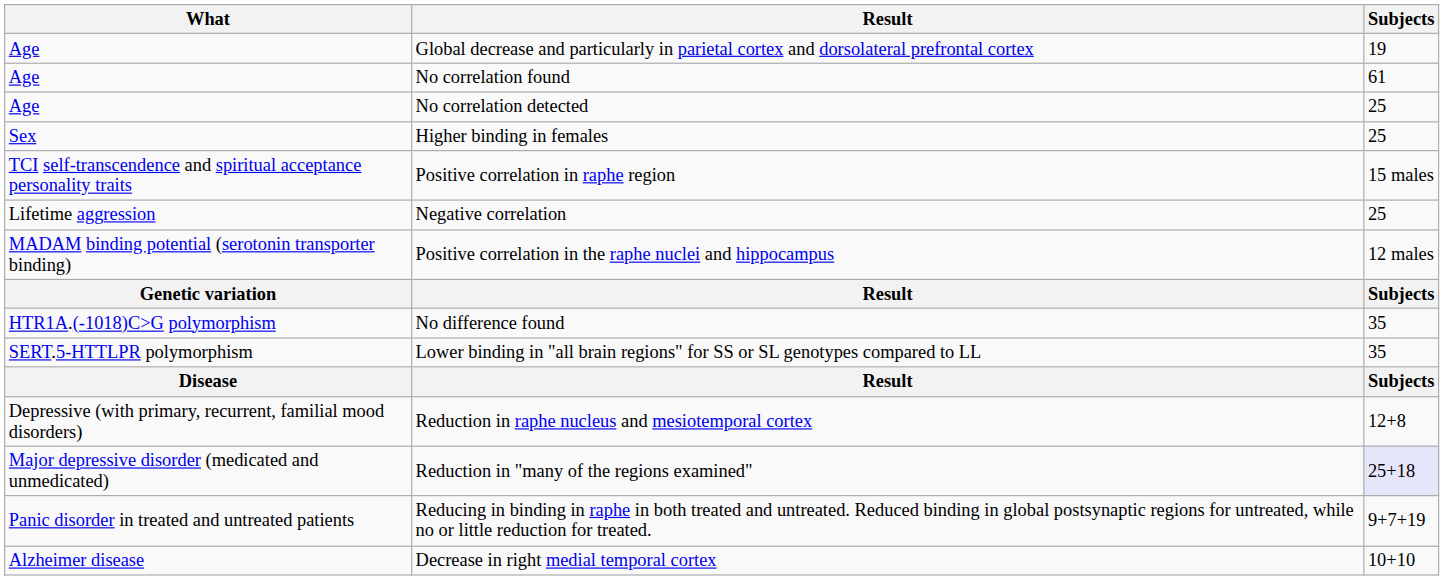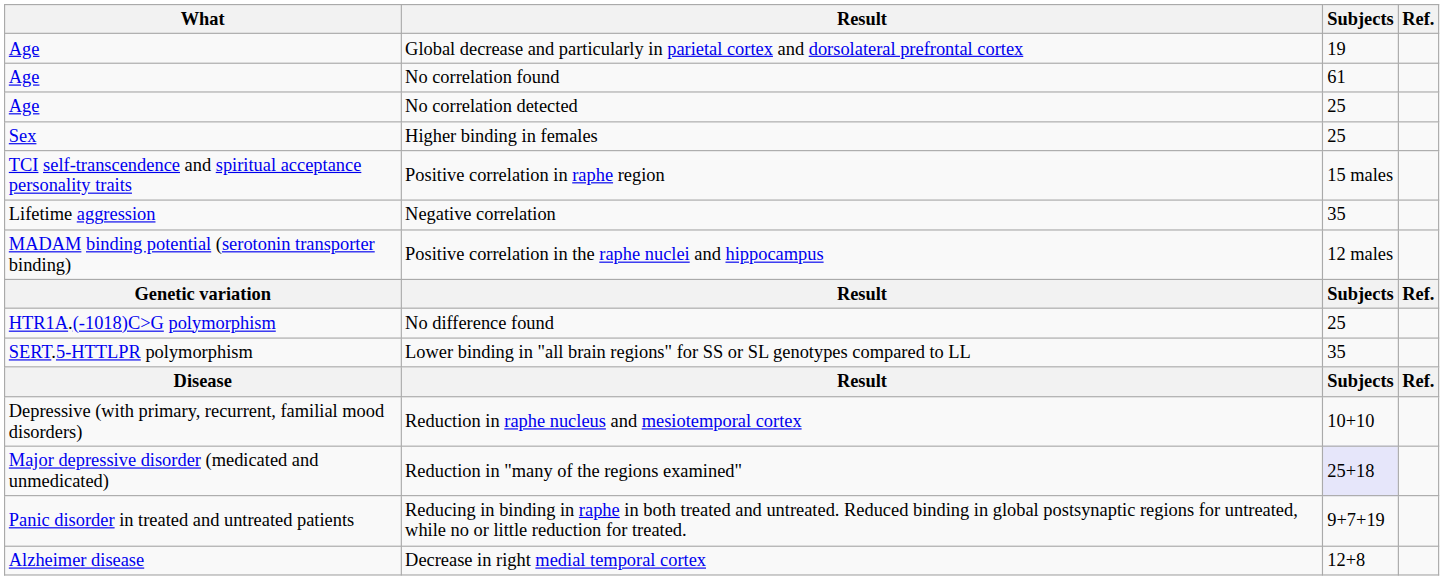+ column: Ref. | Ref. | Ref.
Negative correlation | Subjects: 25 -> 35
No difference found | Subjects: 35 -> 25
Reduction in raphe nucleus and mesiotemporal cortex | Subjects: 12+8 -> 10+10
Decrease in right medial temporal cortex | Subjects: 10+10 -> 12+8
